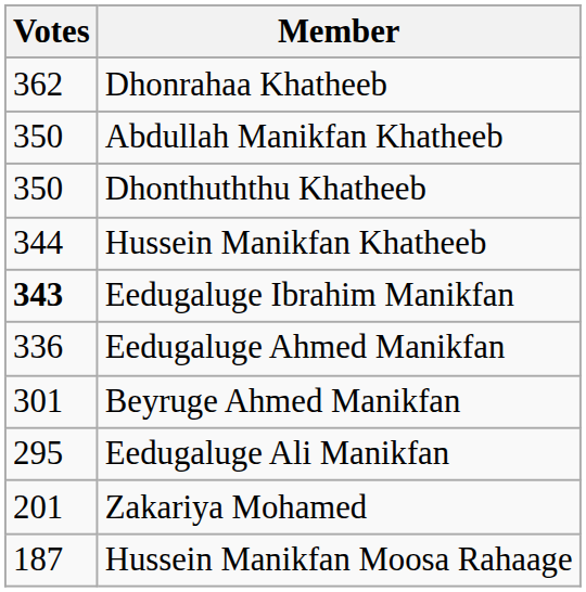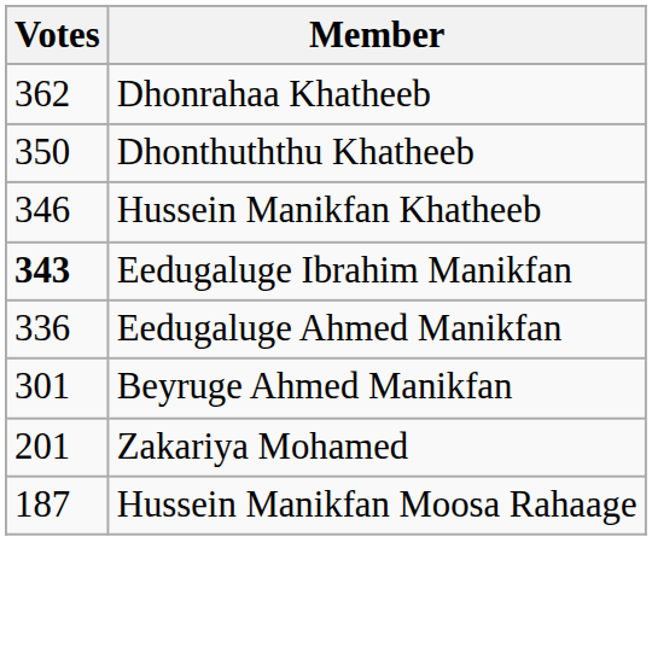- row: 350 | Abdullah Manikfan Khatheeb
Hussein Manikfan Khatheeb | Votes: 344 -> 346
- row: 295 | Eedugaluge Ali Manikfan
